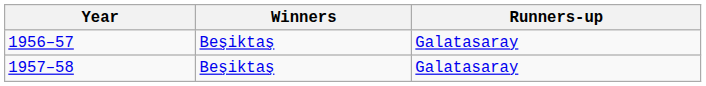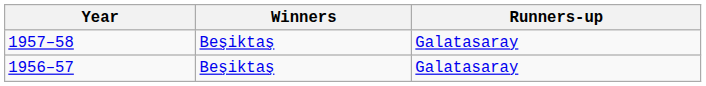rows swapped: 1956–57 <-> 1957–58
